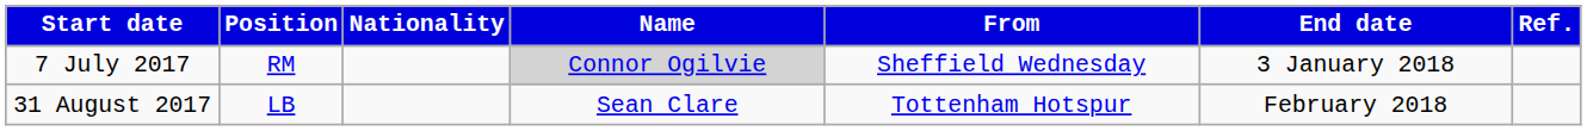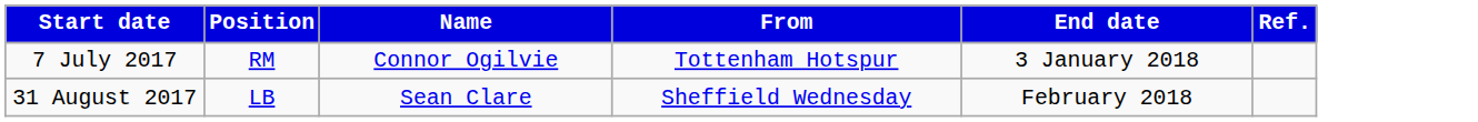- column: Nationality
7 July 2017 | Name: lightgrey background -> no background
7 July 2017 | From: Sheffield Wednesday -> Tottenham Hotspur
31 August 2017 | From: Tottenham Hotspur -> Sheffield Wednesday
